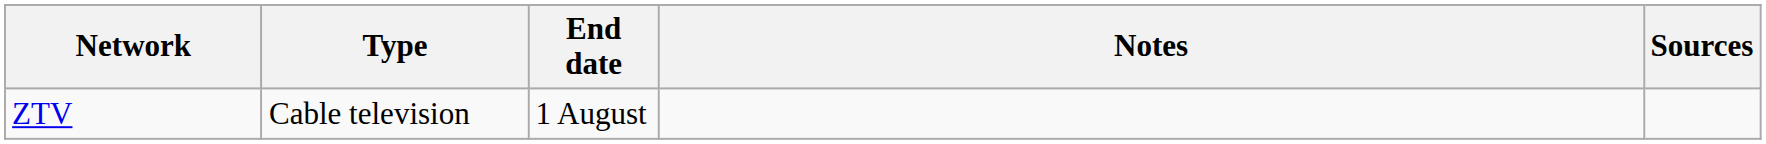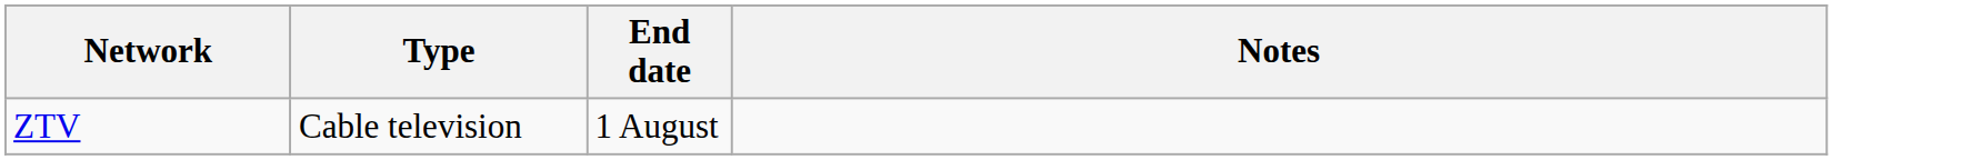- column: Sources
